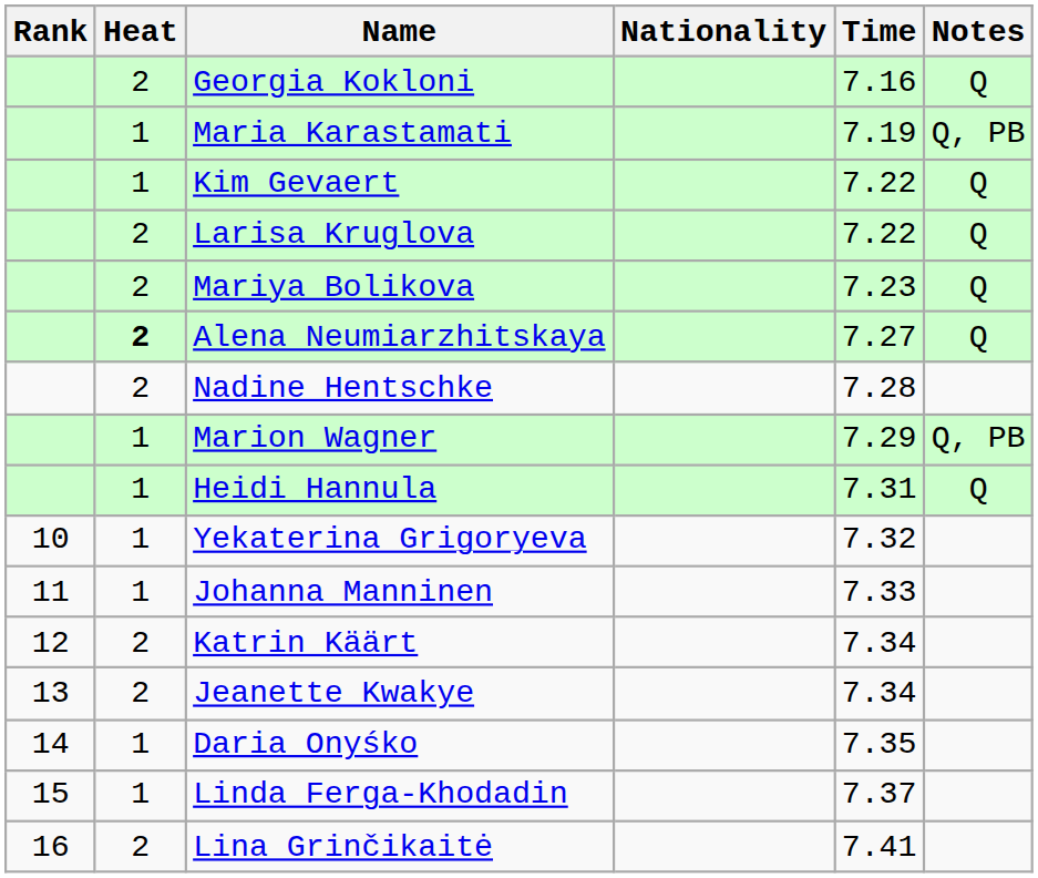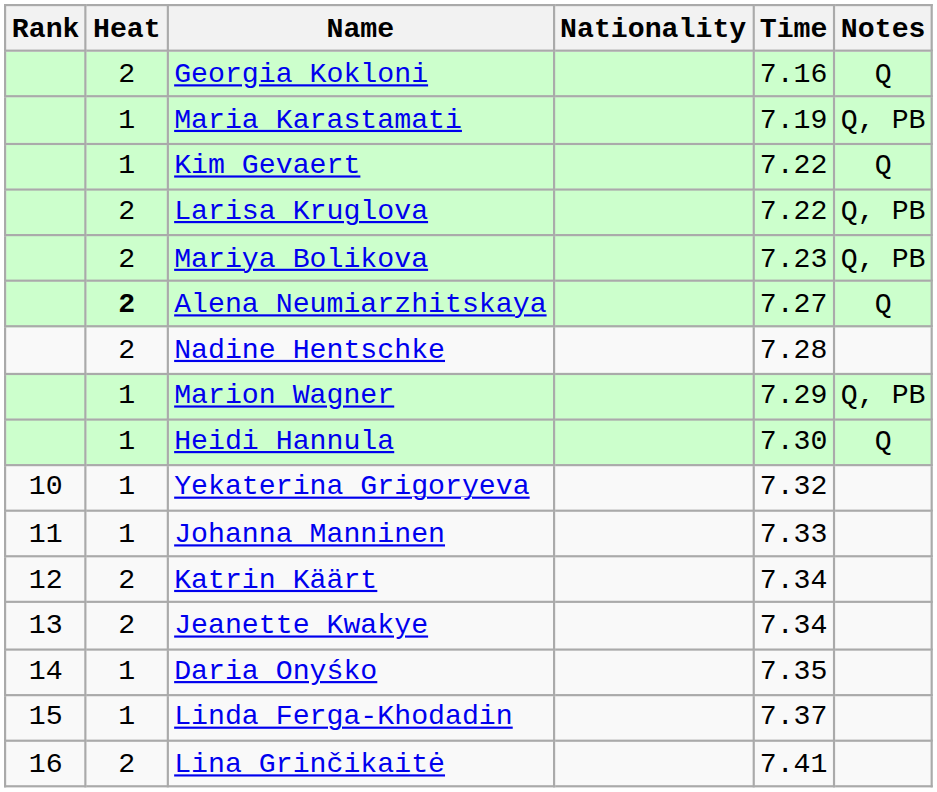Larisa Kruglova | Notes: Q -> Q, PB
Mariya Bolikova | Notes: Q -> Q, PB
Heidi Hannula | Time: 7.31 -> 7.30
